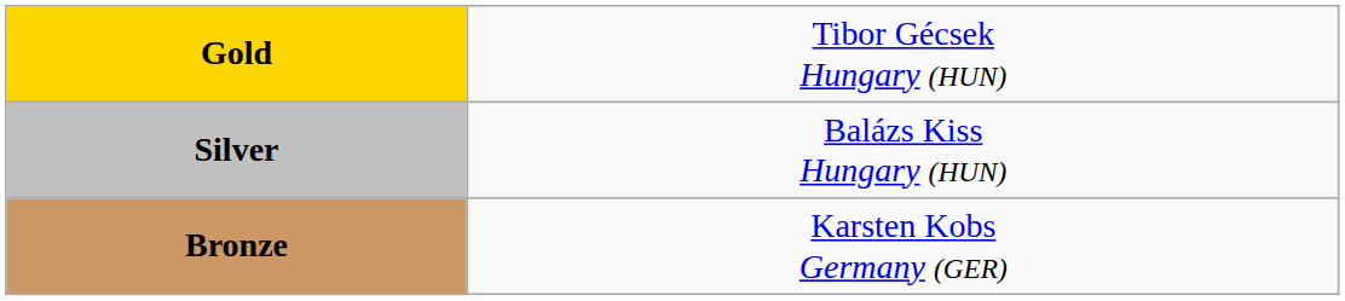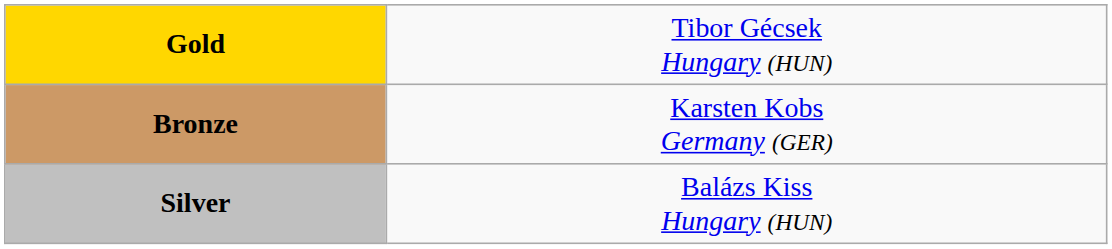rows swapped: Silver <-> Bronze
